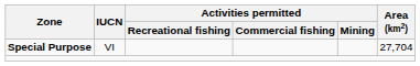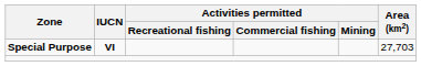Special Purpose | IUCN: normal -> bold
Special Purpose | Area (km2): 27,704 -> 27,703
